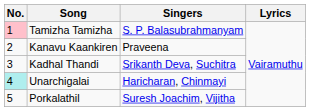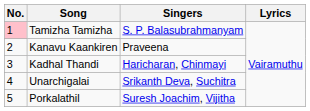Kadhal Thandi | Singers: Srikanth Deva, Suchitra -> Haricharan, Chinmayi
Unarchigalai | No.: paleturquoise background -> no background
Unarchigalai | Singers: Haricharan, Chinmayi -> Srikanth Deva, Suchitra
